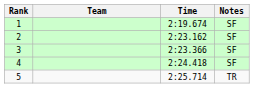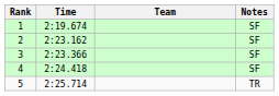columns swapped: Team <-> Time
